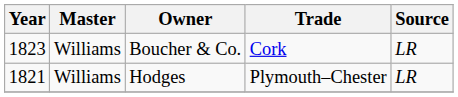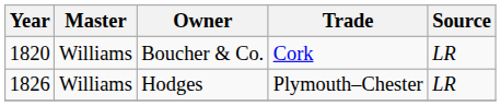Boucher & Co. | Year: 1823 -> 1820
Hodges | Year: 1821 -> 1826
